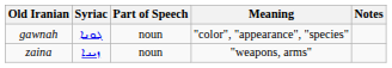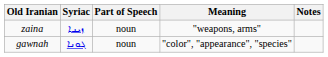rows swapped: gawnah <-> zaina
